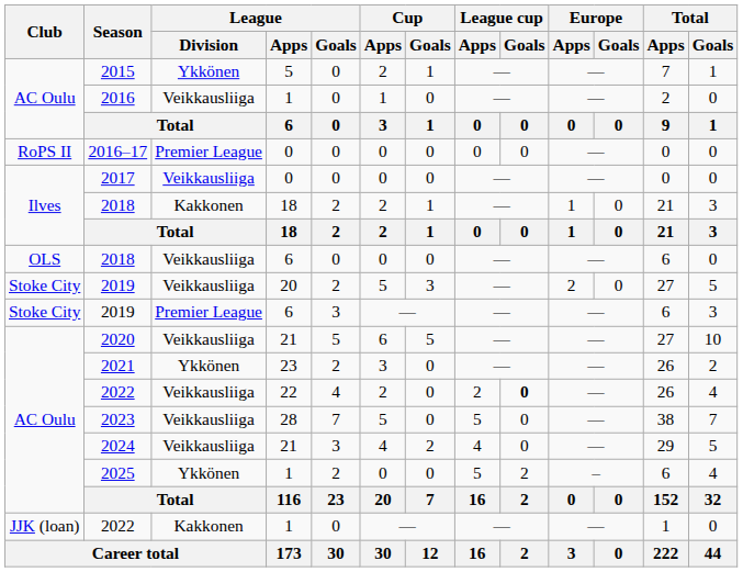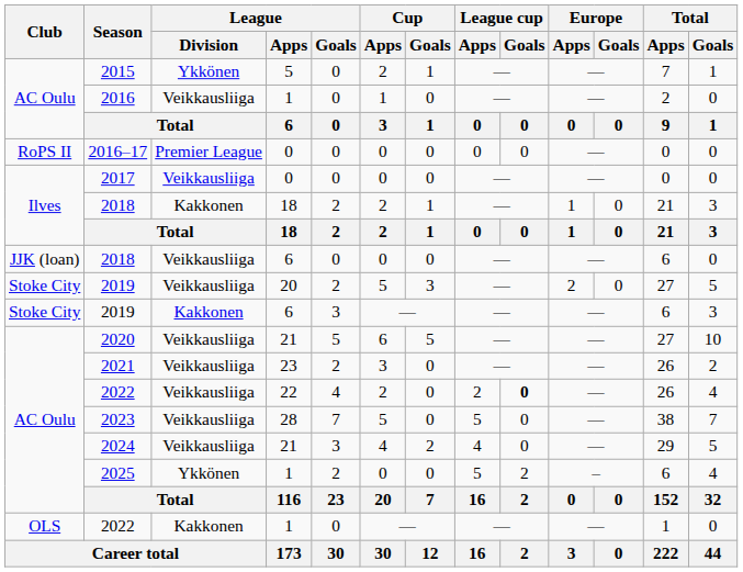2018 / 6 | Club: OLS -> JJK (loan)
2019 / 6 | League / Division: Premier League -> Kakkonen
2021 | League / Division: Ykkönen -> Veikkausliiga
2022 / 1 | Club: JJK (loan) -> OLS
